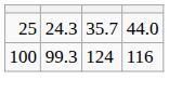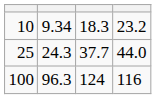+ row: 10 | 9.34 | 18.3 | 23.2
25 | column 3: 35.7 -> 37.7
100 | column 2: 99.3 -> 96.3
